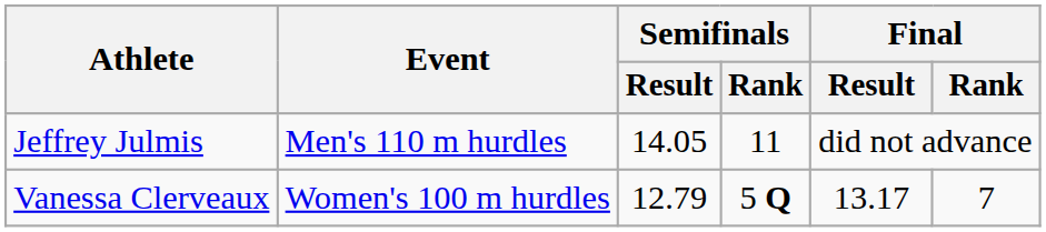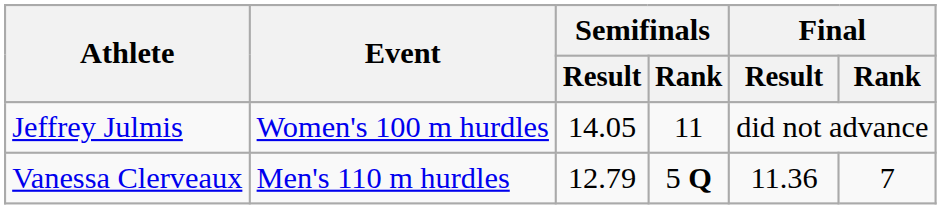Jeffrey Julmis | Event: Men's 110 m hurdles -> Women's 100 m hurdles
Vanessa Clerveaux | Event: Women's 100 m hurdles -> Men's 110 m hurdles
Vanessa Clerveaux | Final / Result: 13.17 -> 11.36
